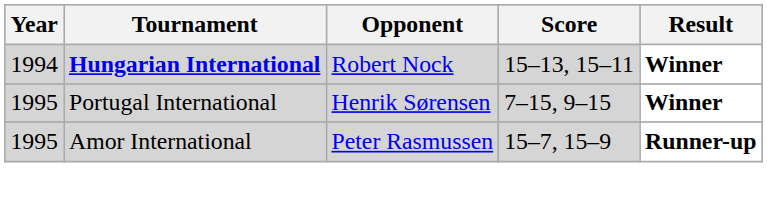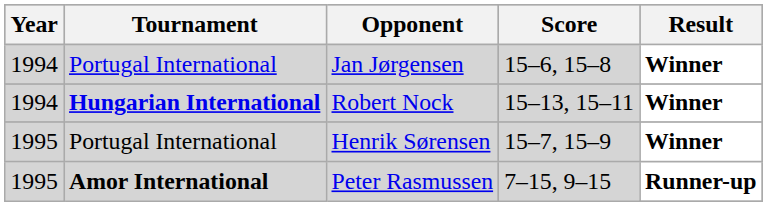+ row: 1994 | Portugal International | Jan Jørgensen | 15–6, 15–8 | Winner
Henrik Sørensen | Score: 7–15, 9–15 -> 15–7, 15–9
Peter Rasmussen | Tournament: normal -> bold
Peter Rasmussen | Score: 15–7, 15–9 -> 7–15, 9–15
